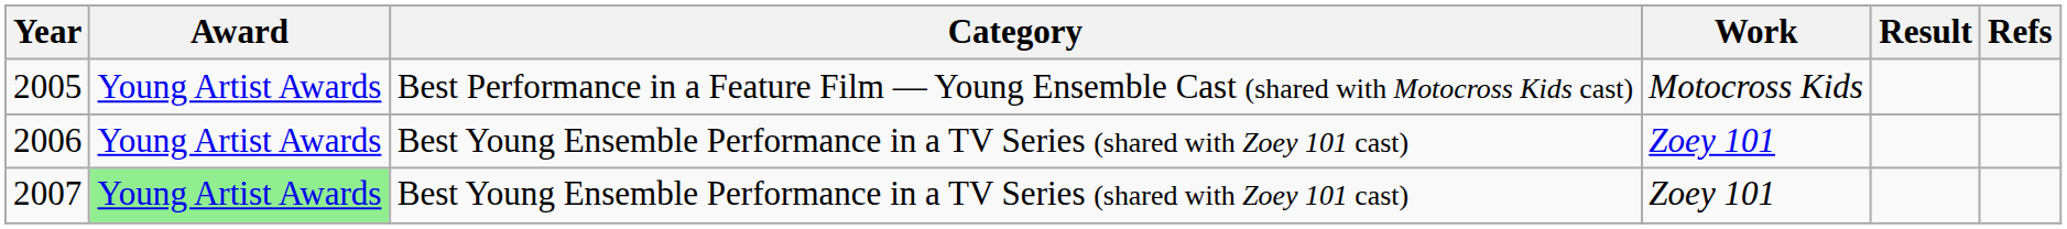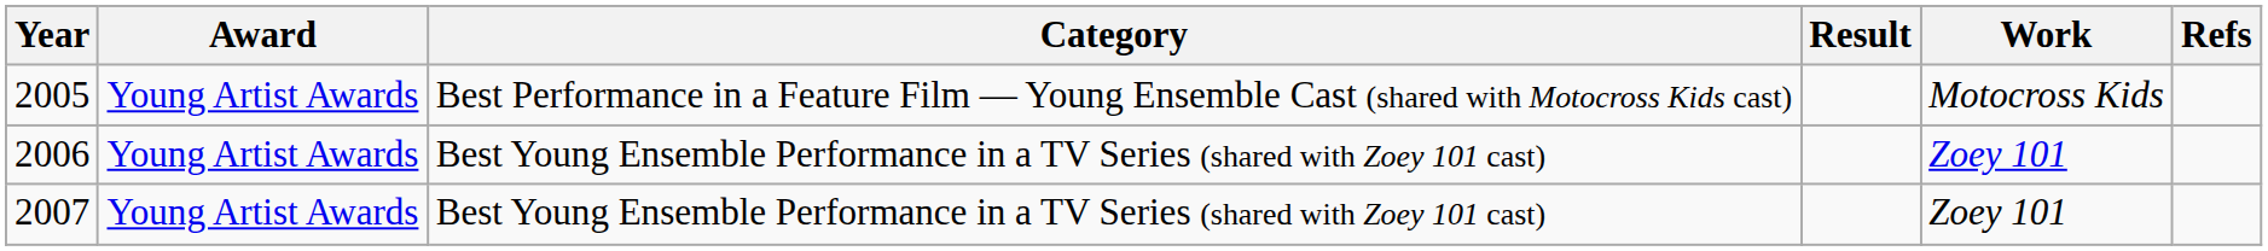columns swapped: Work <-> Result
2007 | Award: lightgreen background -> no background
